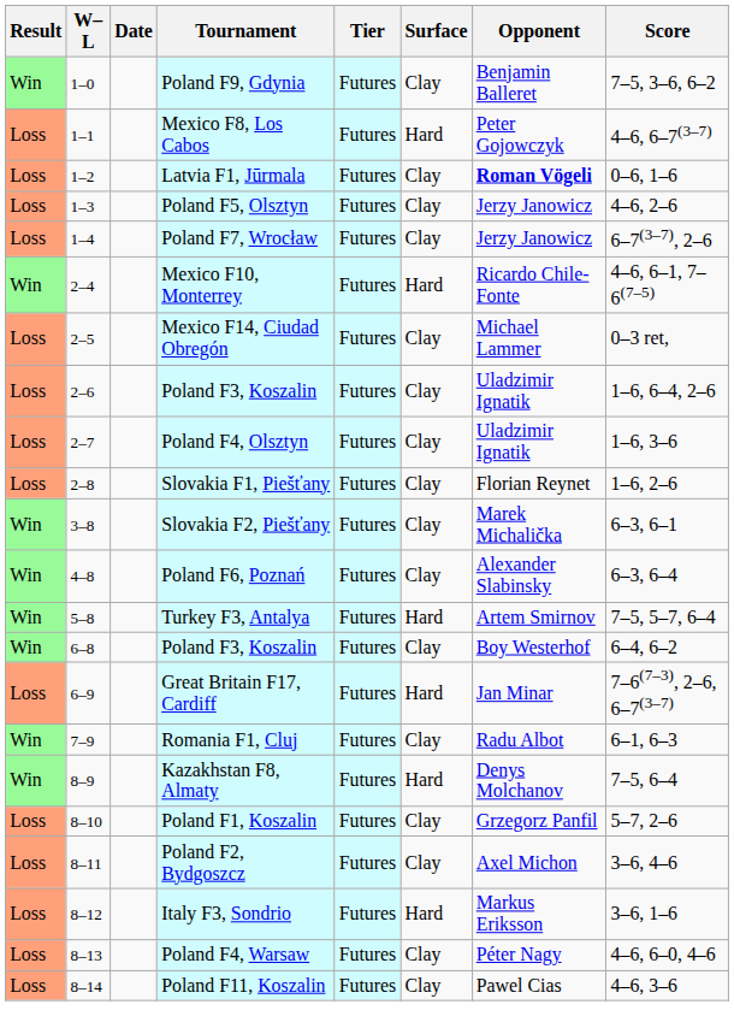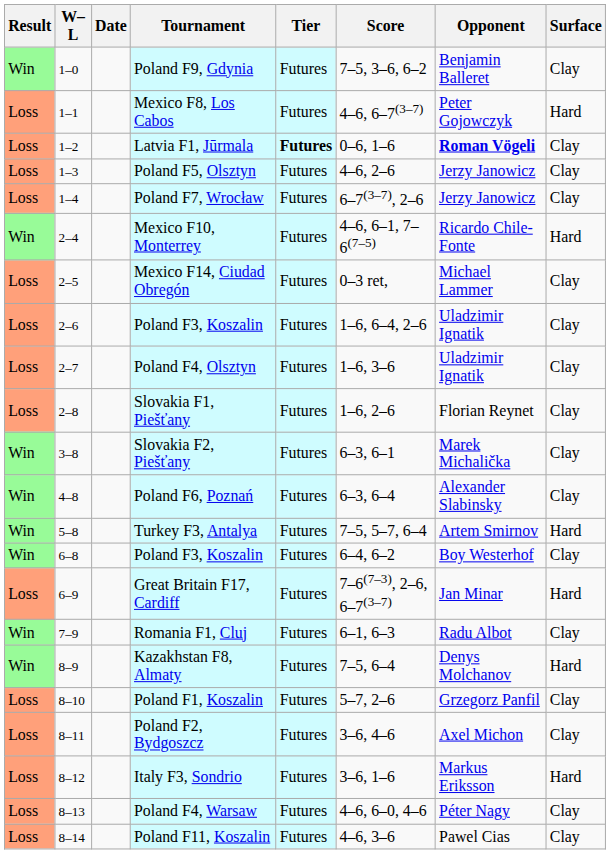columns swapped: Surface <-> Score
Latvia F1, Jūrmala | Tier: normal -> bold
